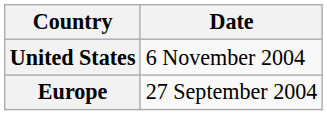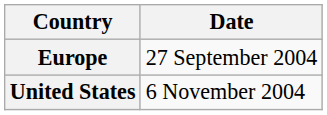rows swapped: Europe <-> United States
